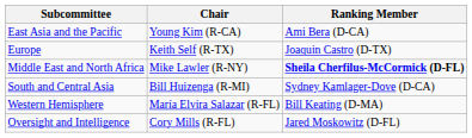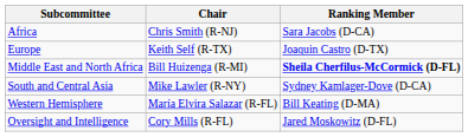+ row: Africa | Chris Smith (R-NJ) | Sara Jacobs (D-CA)
- row: East Asia and the Pacific | Young Kim (R-CA) | Ami Bera (D-CA)
Middle East and North Africa | Chair: Mike Lawler (R-NY) -> Bill Huizenga (R-MI)
South and Central Asia | Chair: Bill Huizenga (R-MI) -> Mike Lawler (R-NY)
